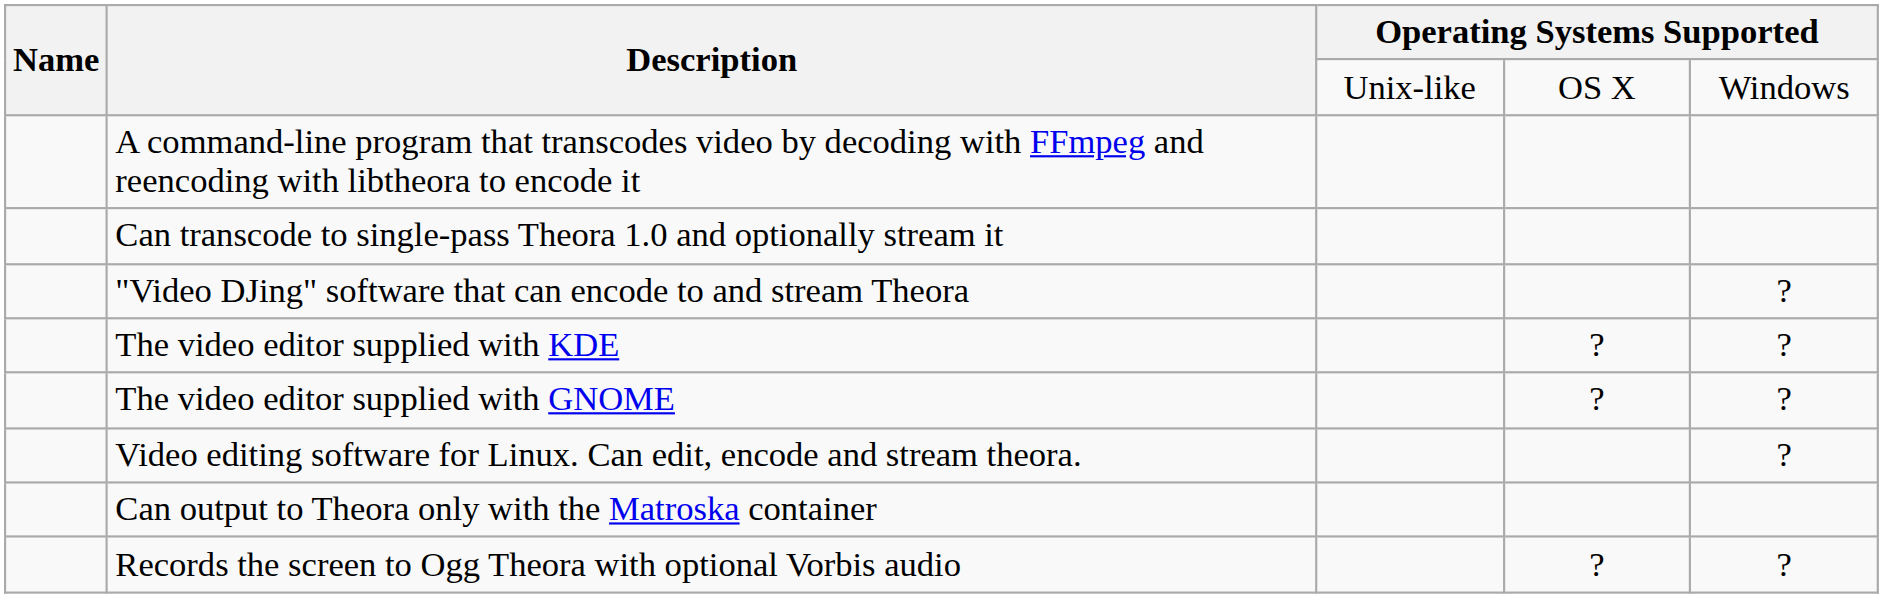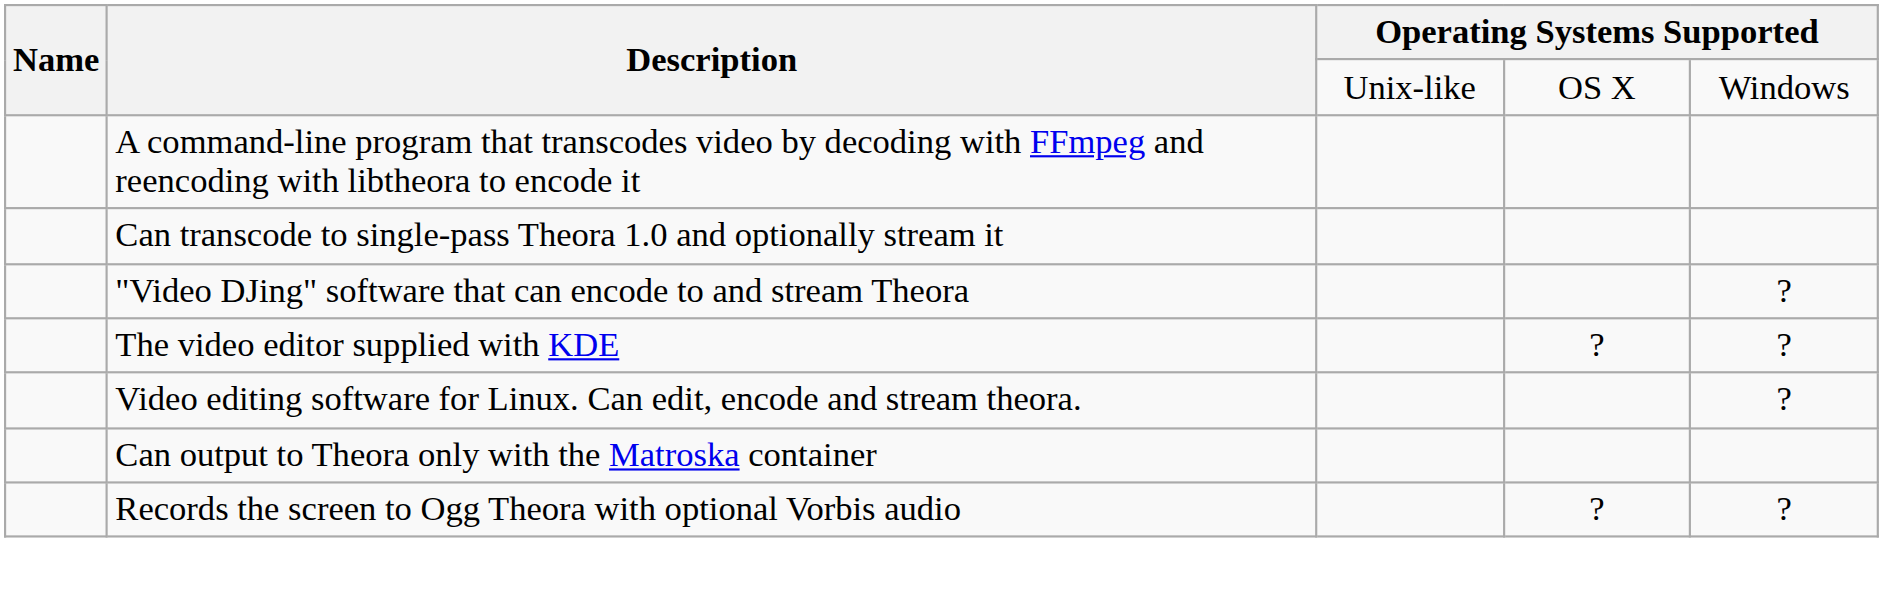- row: The video editor supplied with GNOME | ? | ?
